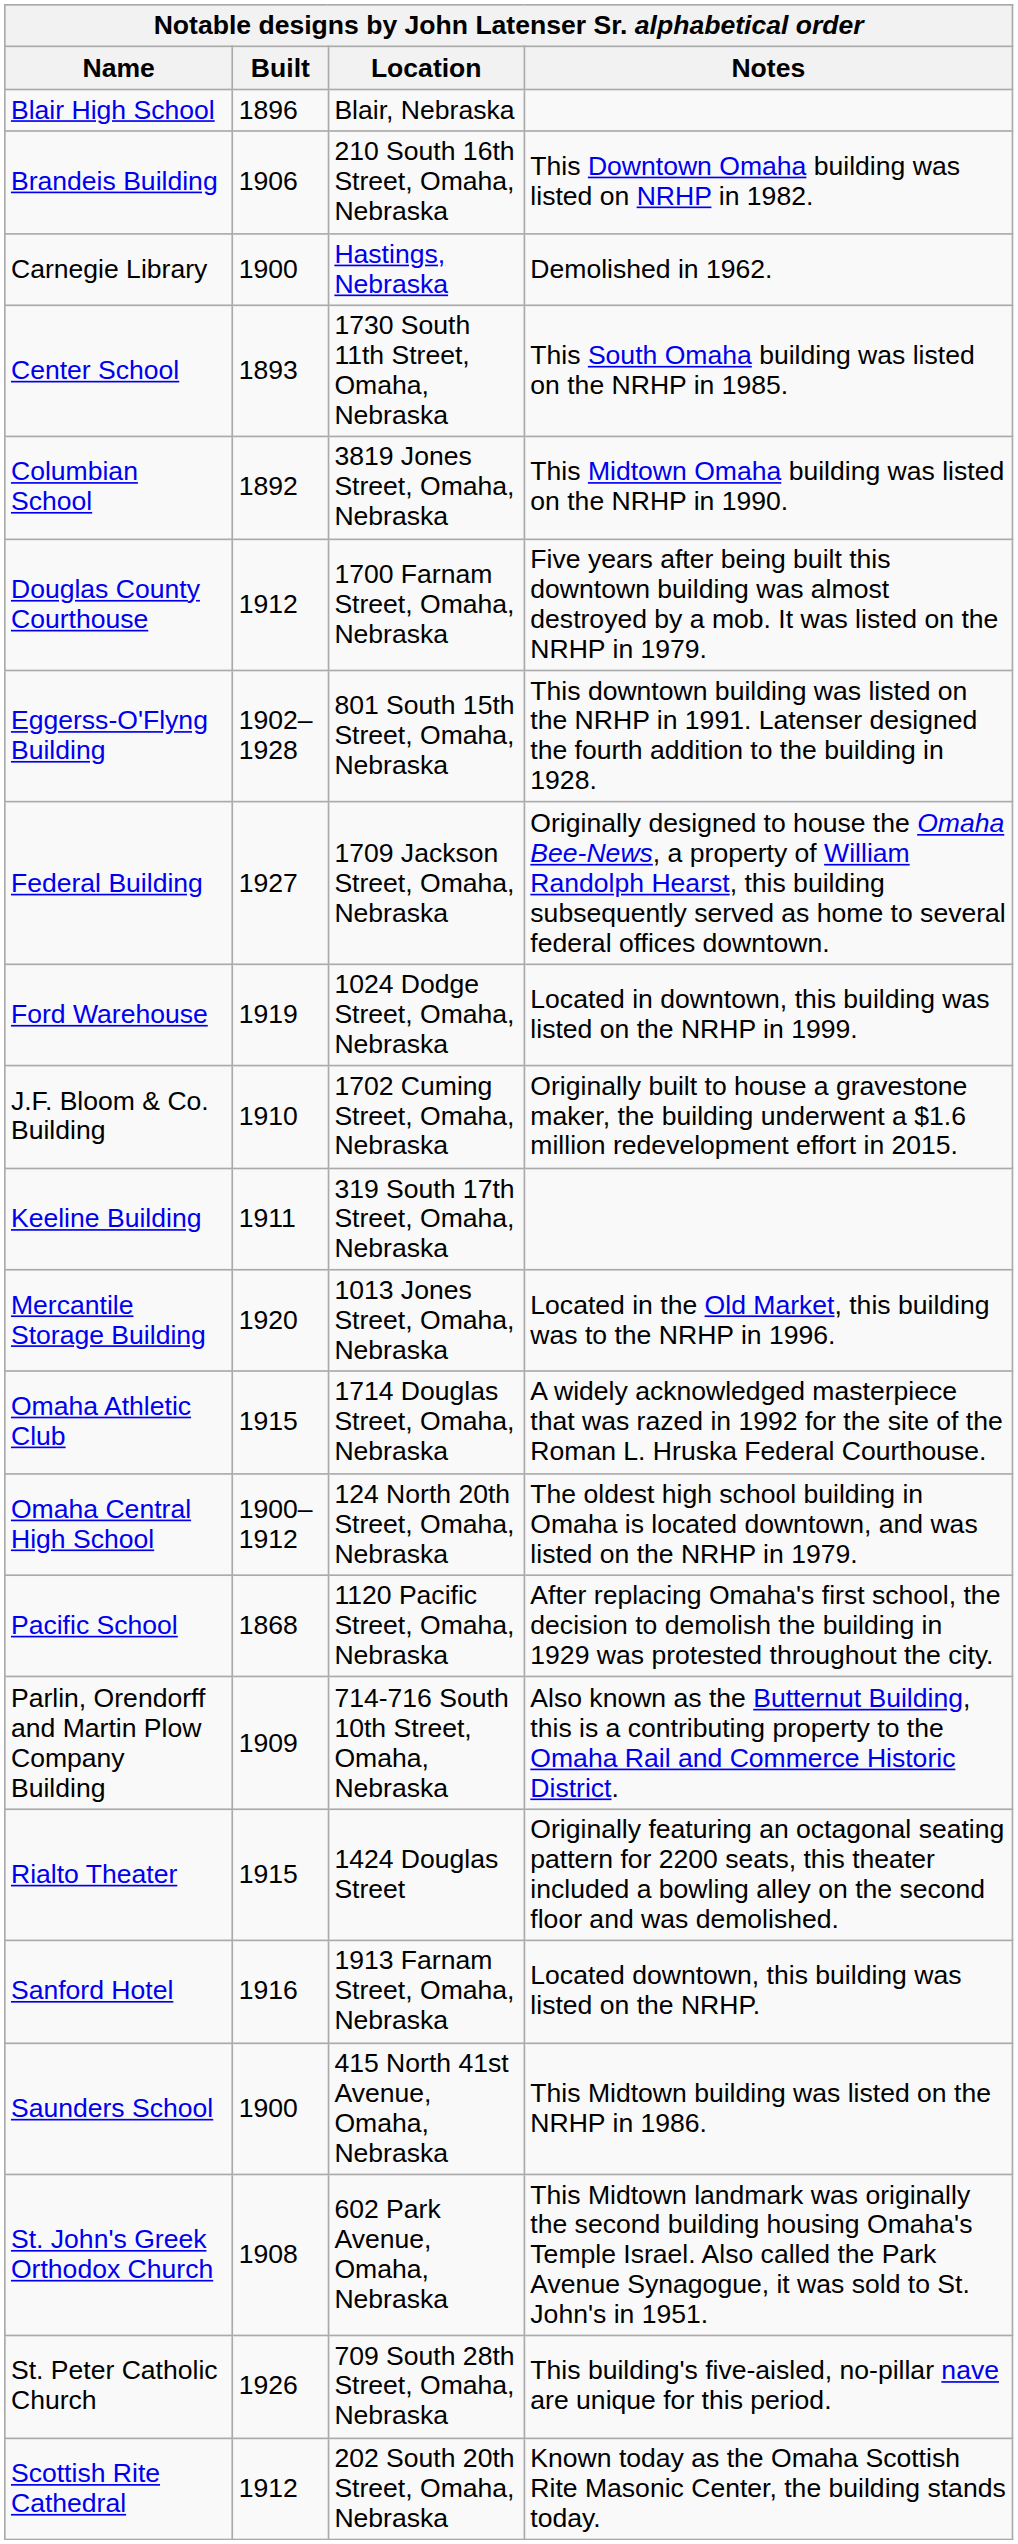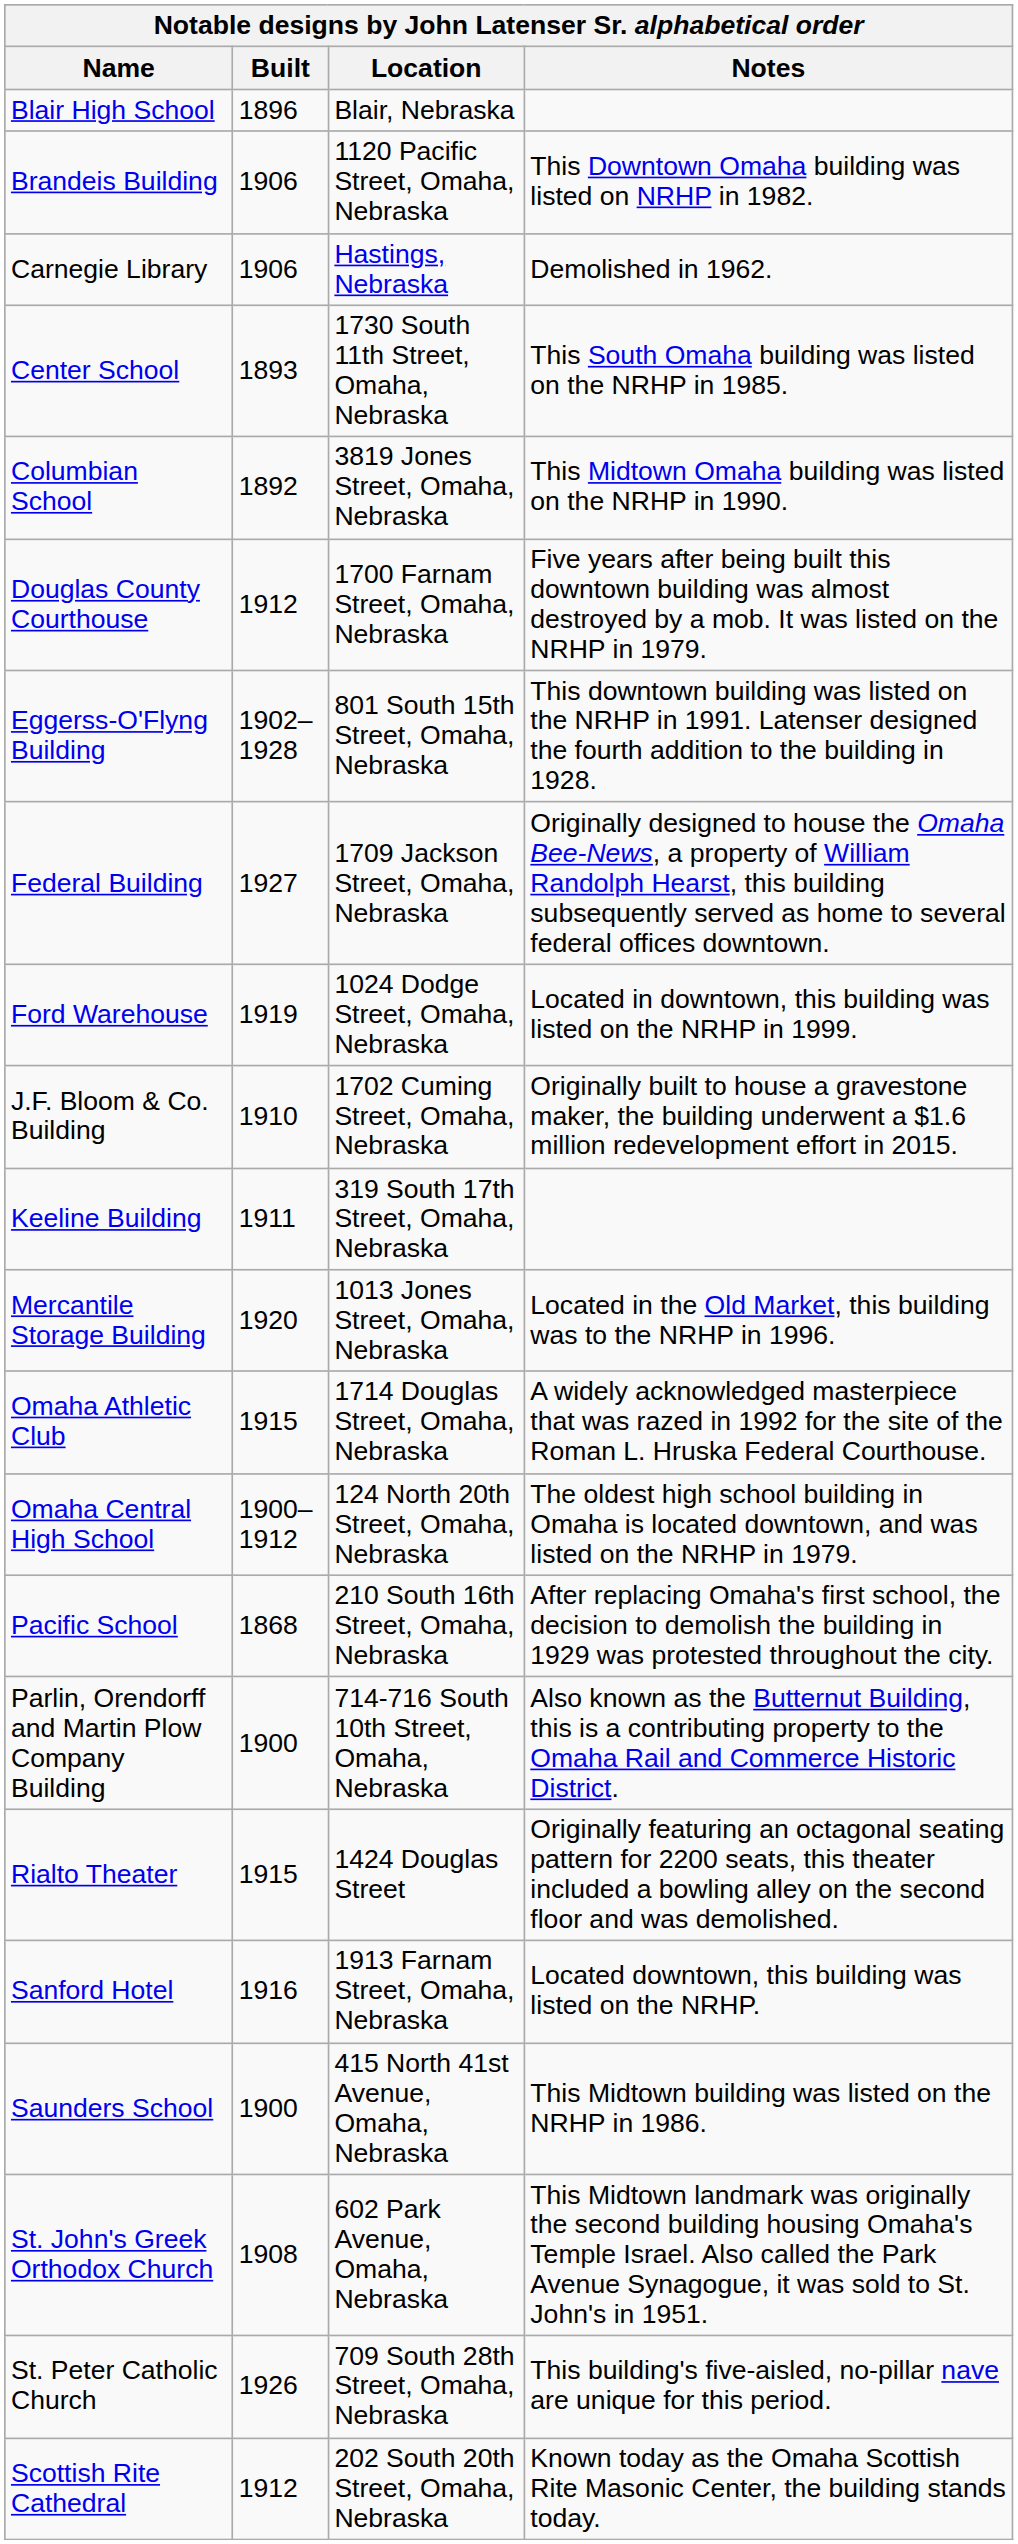Brandeis Building | Location: 210 South 16th Street, Omaha, Nebraska -> 1120 Pacific Street, Omaha, Nebraska
Carnegie Library | Built: 1900 -> 1906
Pacific School | Location: 1120 Pacific Street, Omaha, Nebraska -> 210 South 16th Street, Omaha, Nebraska
Parlin, Orendorff and Martin Plow Company Building | Built: 1909 -> 1900
